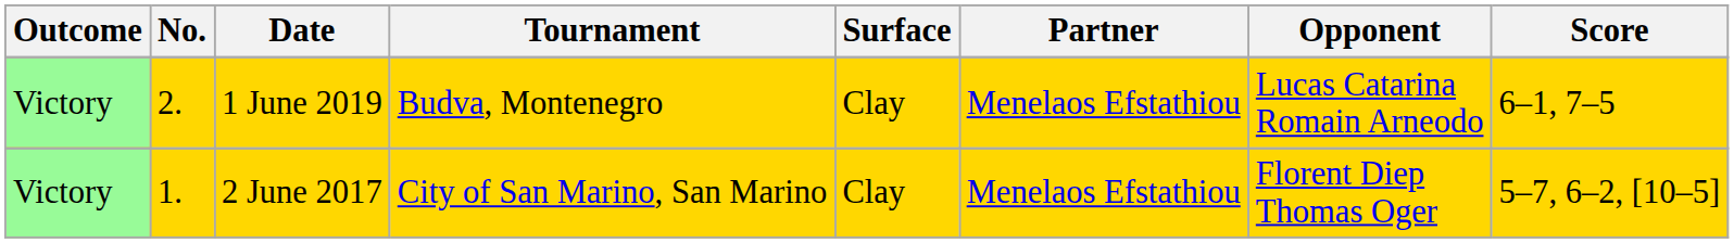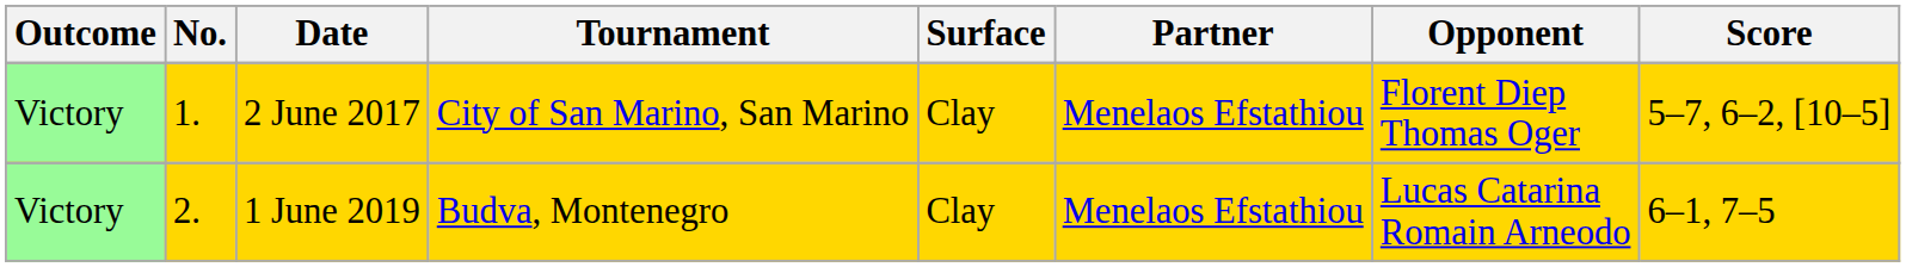rows swapped: 2 June 2017 <-> 1 June 2019
